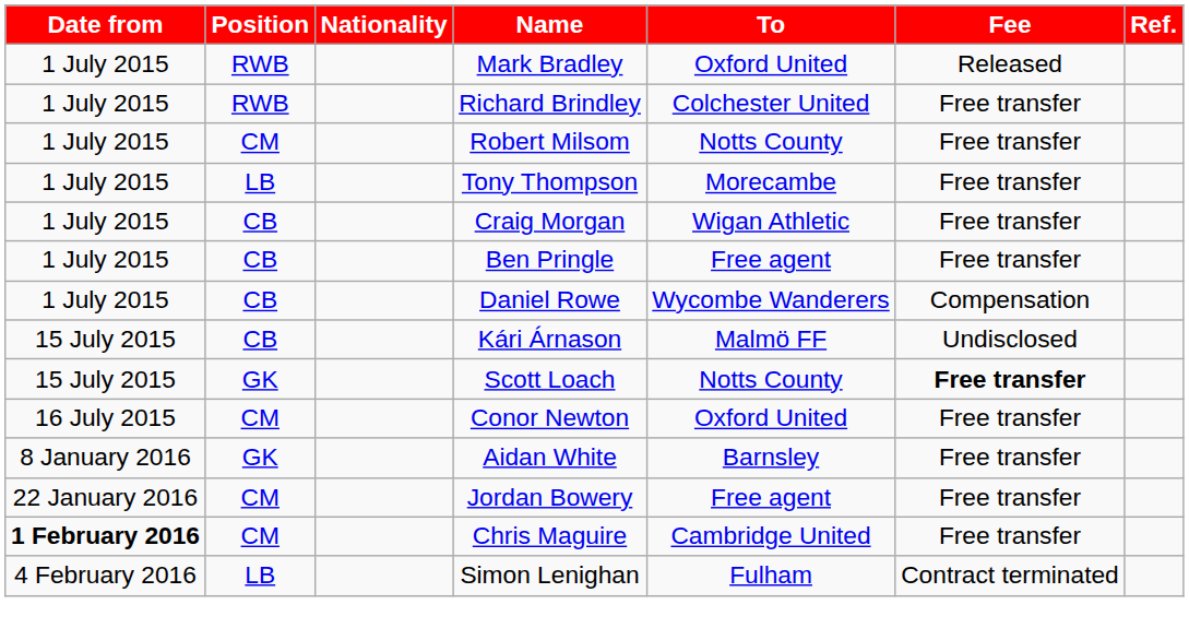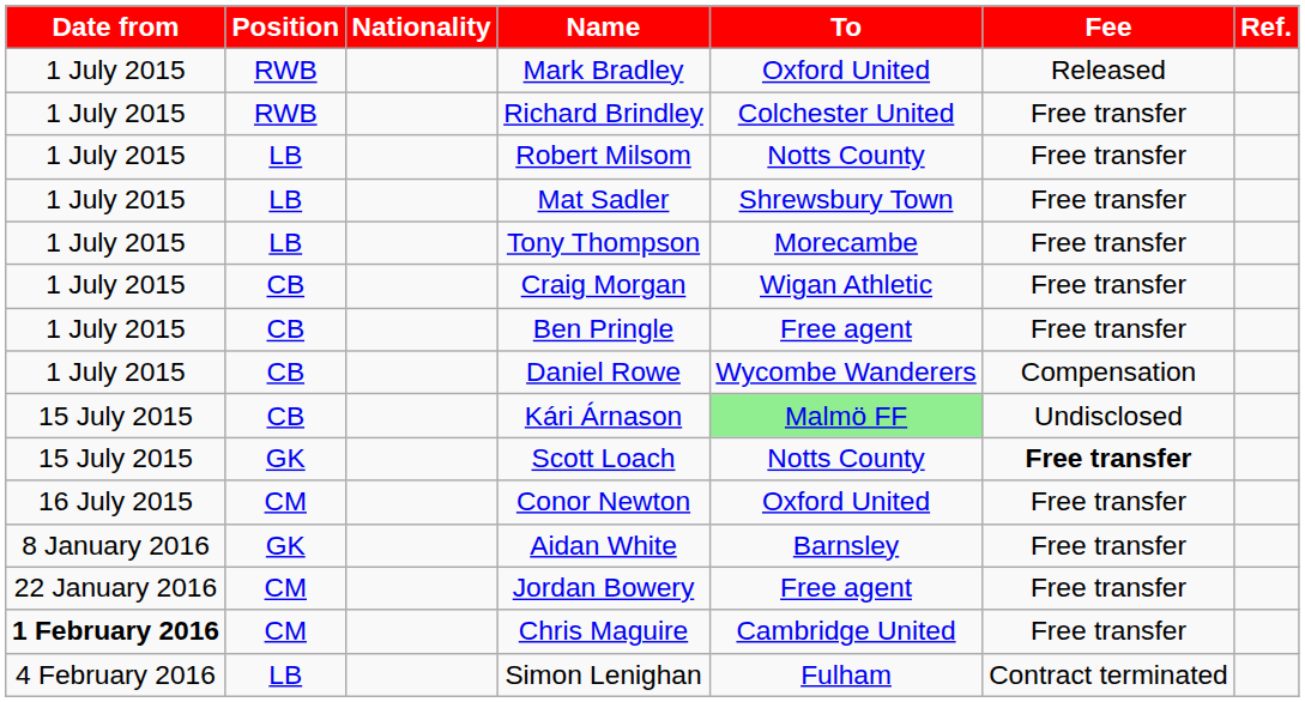Robert Milsom | Position: CM -> LB
+ row: 1 July 2015 | LB | Mat Sadler | Shrewsbury Town | Free transfer
Kári Árnason | To: no background -> lightgreen background
